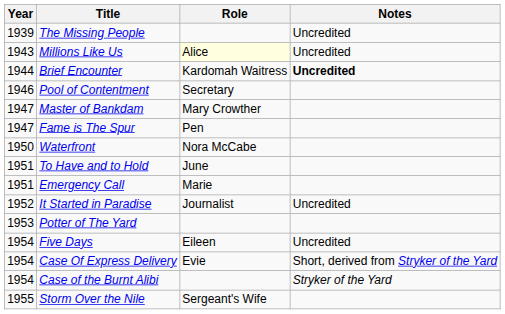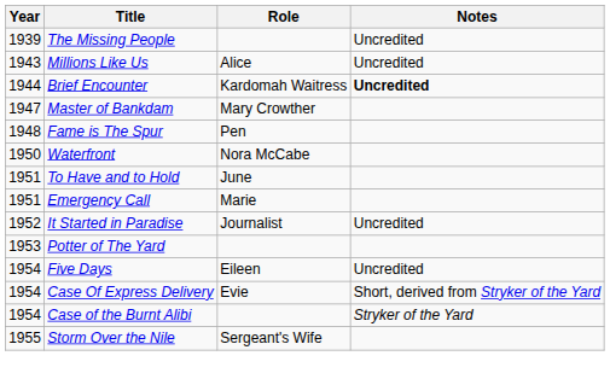Millions Like Us | Role: lightyellow background -> no background
- row: 1946 | Pool of Contentment | Secretary
Fame is The Spur | Year: 1947 -> 1948
